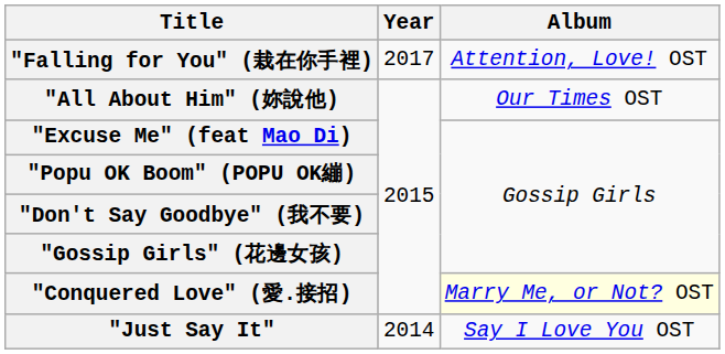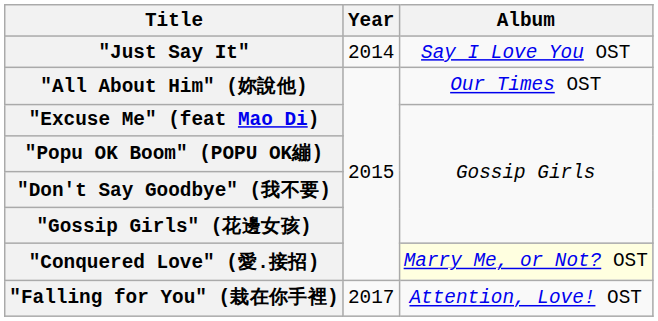rows swapped: "Just Say It" <-> "Falling for You" (栽在你手裡)
